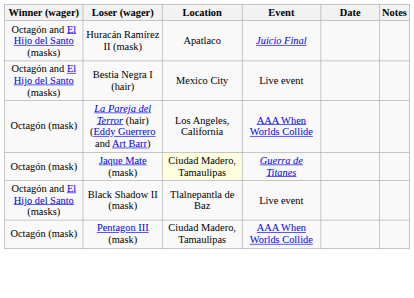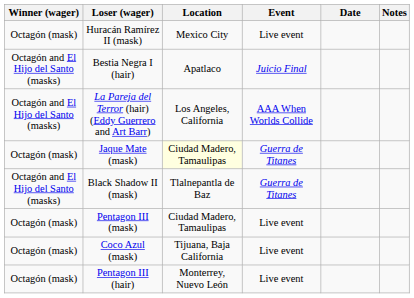Huracán Ramírez II (mask) | Winner (wager): Octagón and El Hijo del Santo (masks) -> Octagón (mask)
Huracán Ramírez II (mask) | Location: Apatlaco -> Mexico City
Huracán Ramírez II (mask) | Event: Juicio Final -> Live event
Bestia Negra I (hair) | Location: Mexico City -> Apatlaco
Bestia Negra I (hair) | Event: Live event -> Juicio Final
La Pareja del Terror (hair) (Eddy Guerrero and Art Barr) | Winner (wager): Octagón (mask) -> Octagón and El Hijo del Santo (masks)
Black Shadow II (mask) | Event: Live event -> Guerra de Titanes
Pentagon III (mask) | Event: AAA When Worlds Collide -> Live event
+ row: Octagón (mask) | Coco Azul (mask) | Tijuana, Baja California | Live event
+ row: Octagón (mask) | Pentagon III (hair) | Monterrey, Nuevo León | Live event
